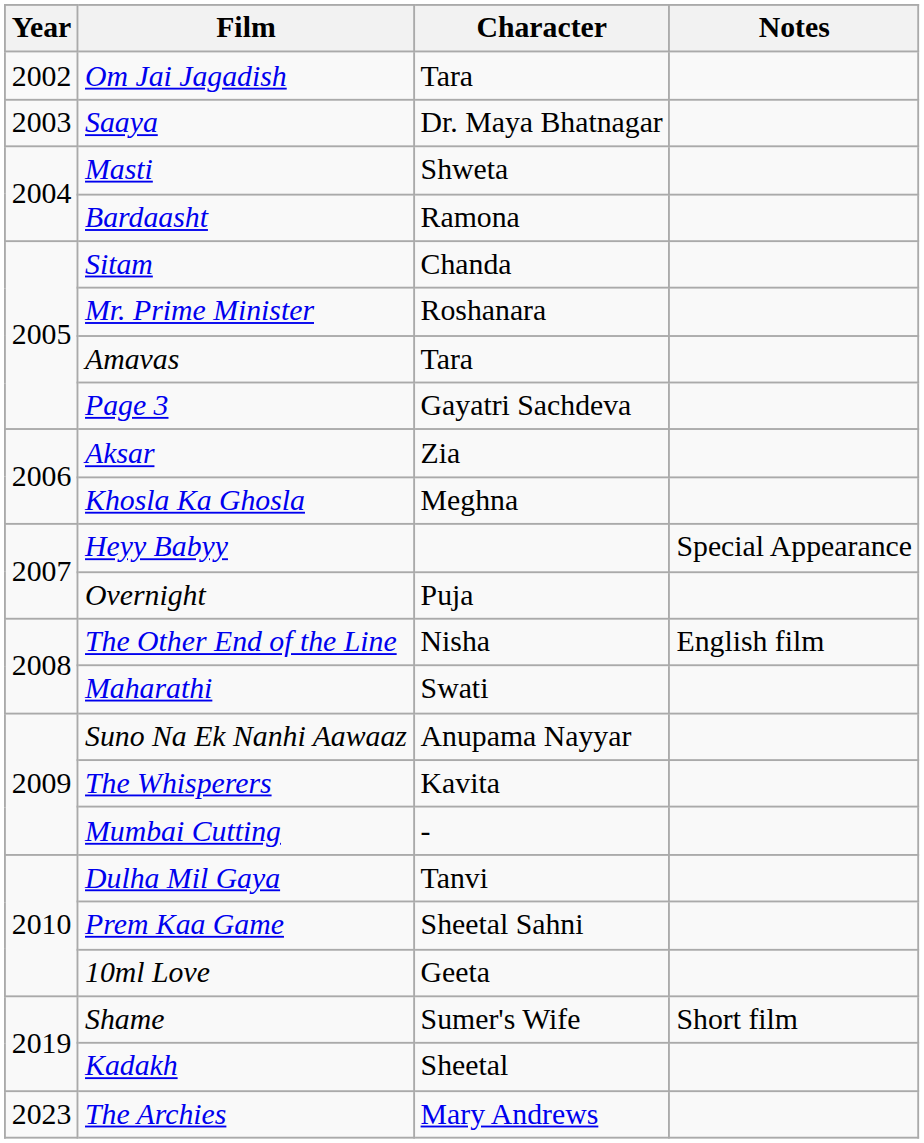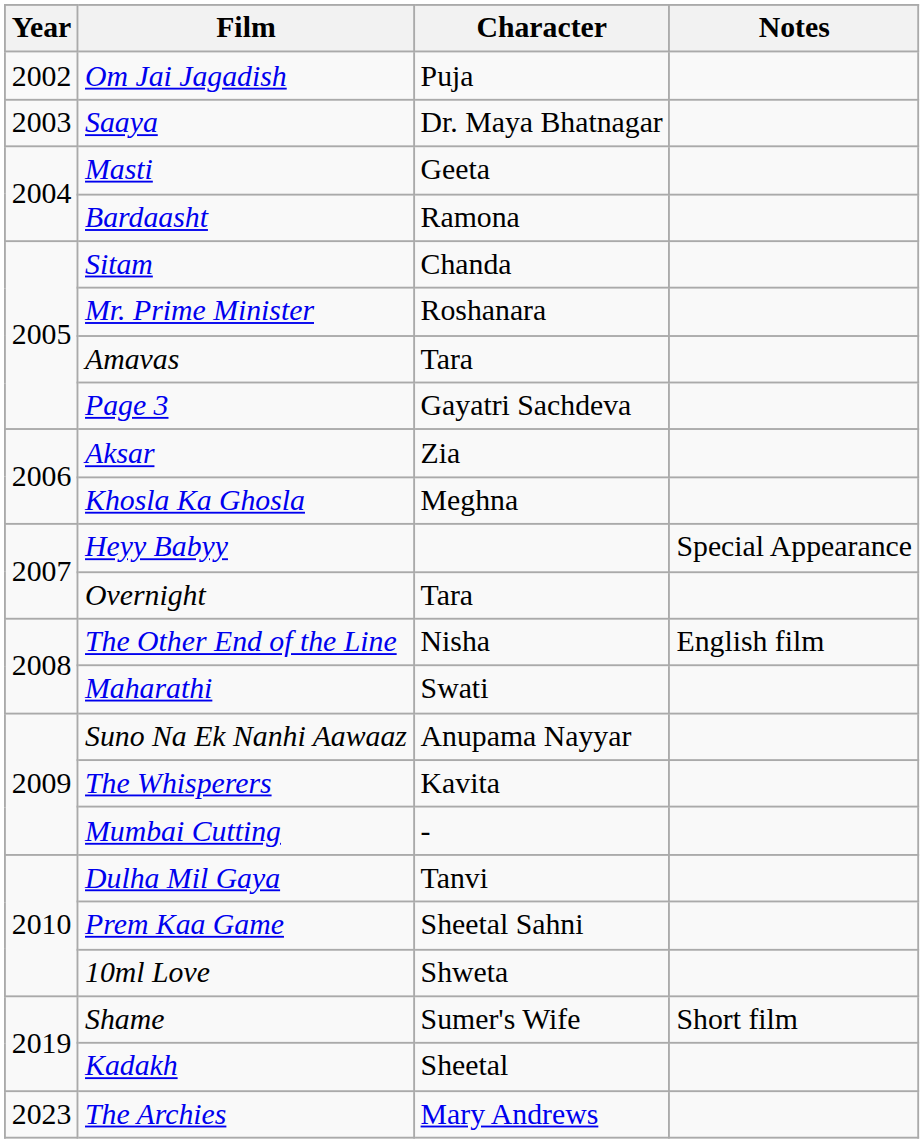Om Jai Jagadish | Character: Tara -> Puja
Masti | Character: Shweta -> Geeta
Overnight | Character: Puja -> Tara
10ml Love | Character: Geeta -> Shweta
